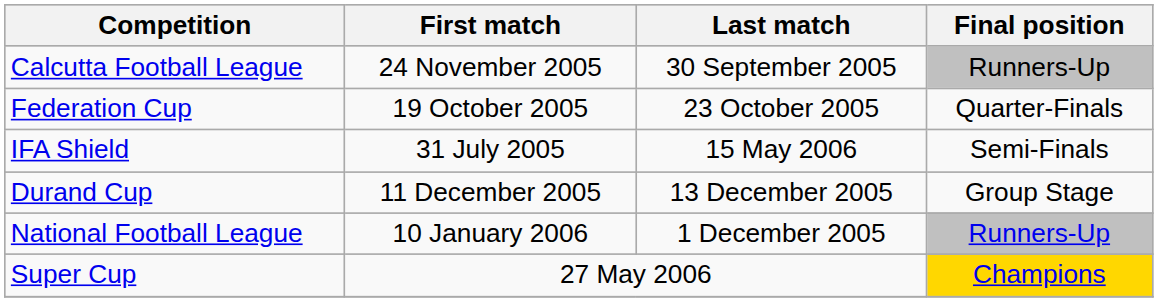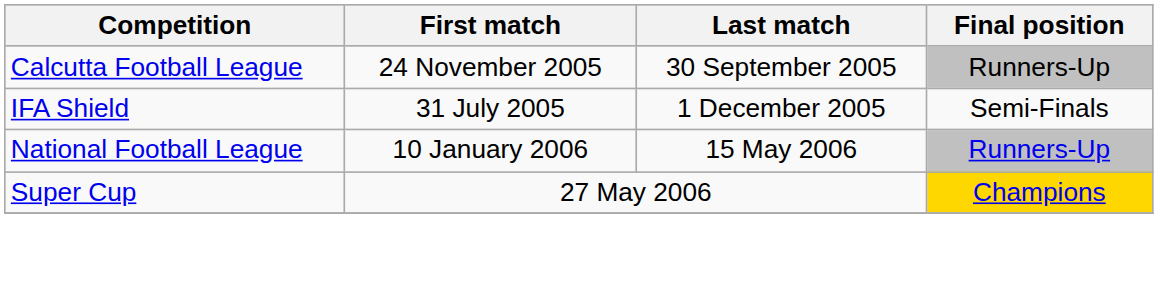- row: Federation Cup | 19 October 2005 | 23 October 2005 | Quarter-Finals
IFA Shield | Last match: 15 May 2006 -> 1 December 2005
- row: Durand Cup | 11 December 2005 | 13 December 2005 | Group Stage
National Football League | Last match: 1 December 2005 -> 15 May 2006
